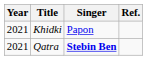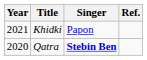Qatra | Year: 2021 -> 2020
